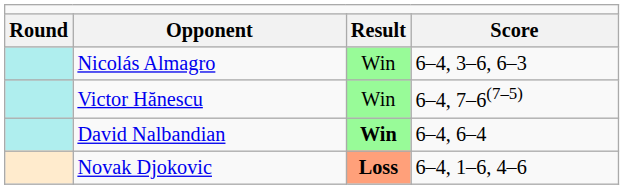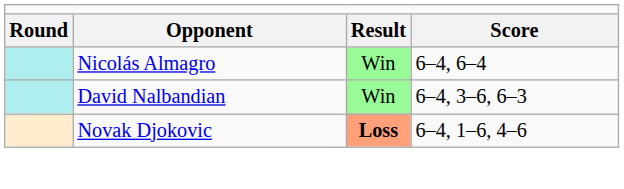Nicolás Almagro | column 4: 6–4, 3–6, 6–3 -> 6–4, 6–4
- row: Victor Hănescu | Win | 6–4, 7–6(7–5)
David Nalbandian | column 3: bold -> normal
David Nalbandian | column 4: 6–4, 6–4 -> 6–4, 3–6, 6–3
